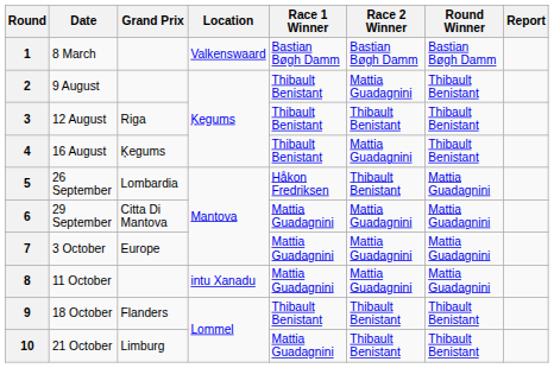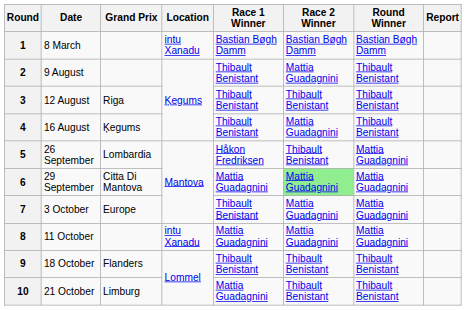1 | Location: Valkenswaard -> intu Xanadu
6 | Race 2 Winner: no background -> lightgreen background
7 | Race 1 Winner: Mattia Guadagnini -> Thibault Benistant
